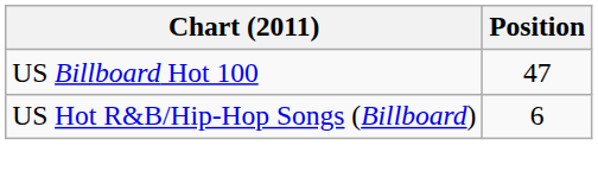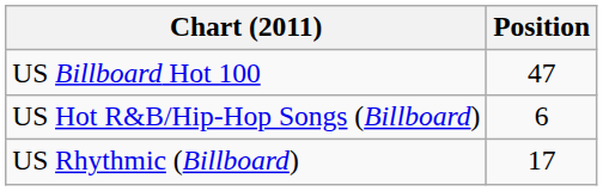+ row: US Rhythmic (Billboard) | 17
